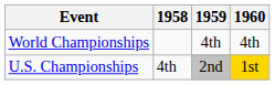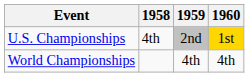rows swapped: World Championships <-> U.S. Championships
